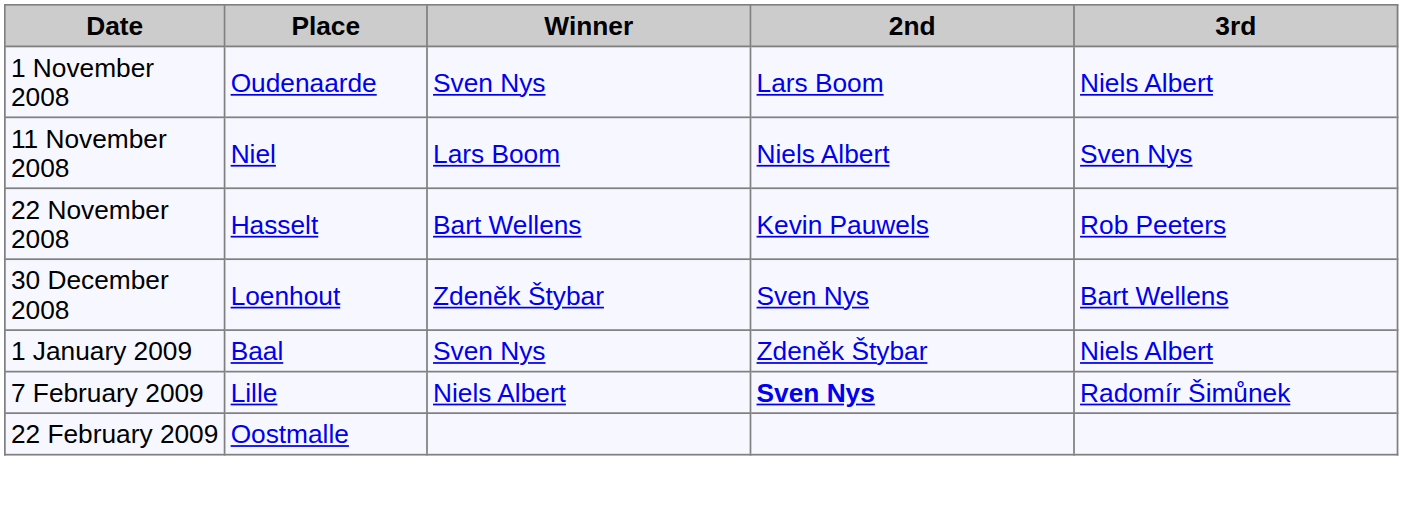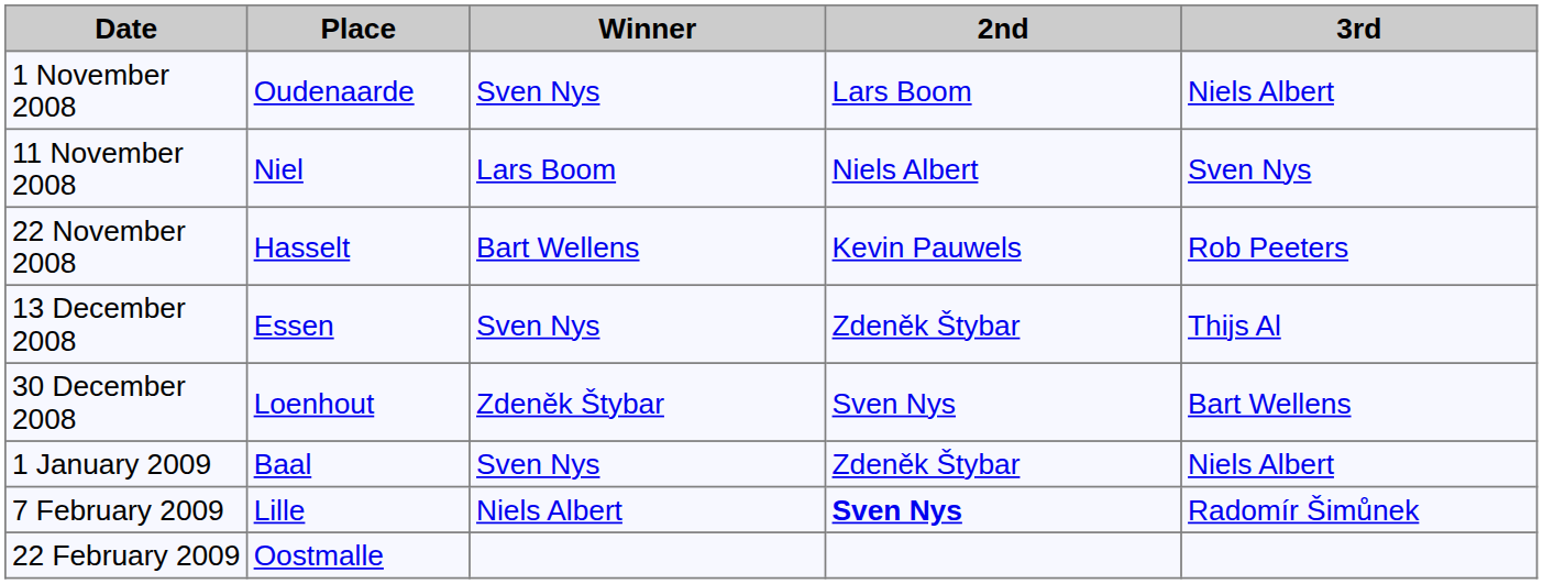+ row: 13 December 2008 | Essen | Sven Nys | Zdeněk Štybar | Thijs Al
